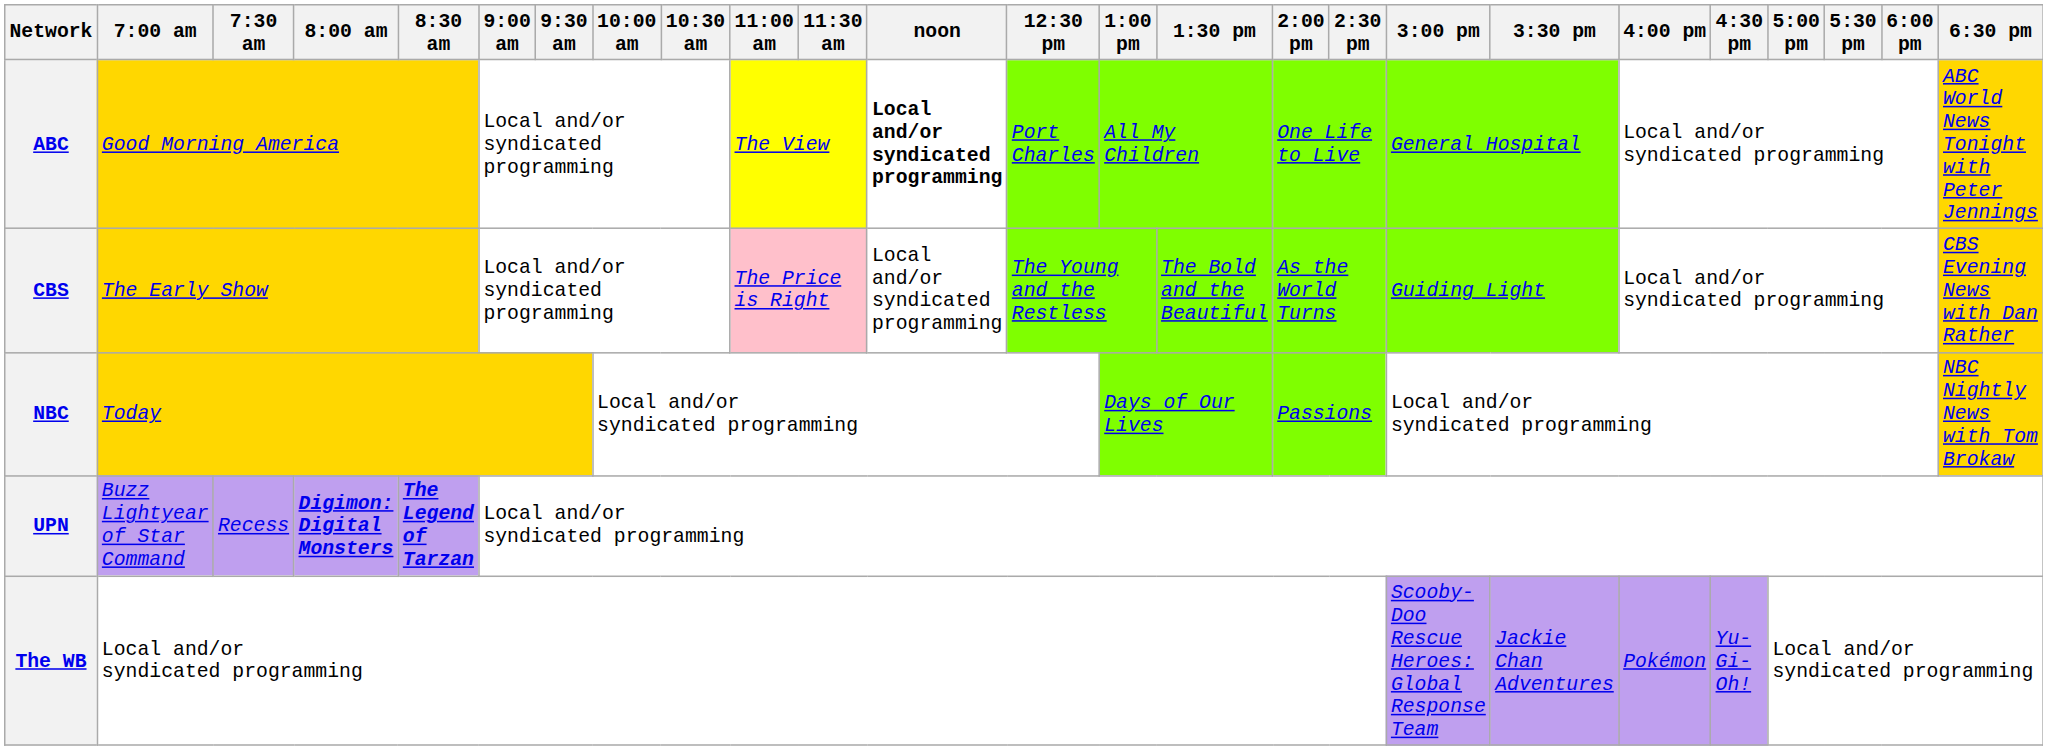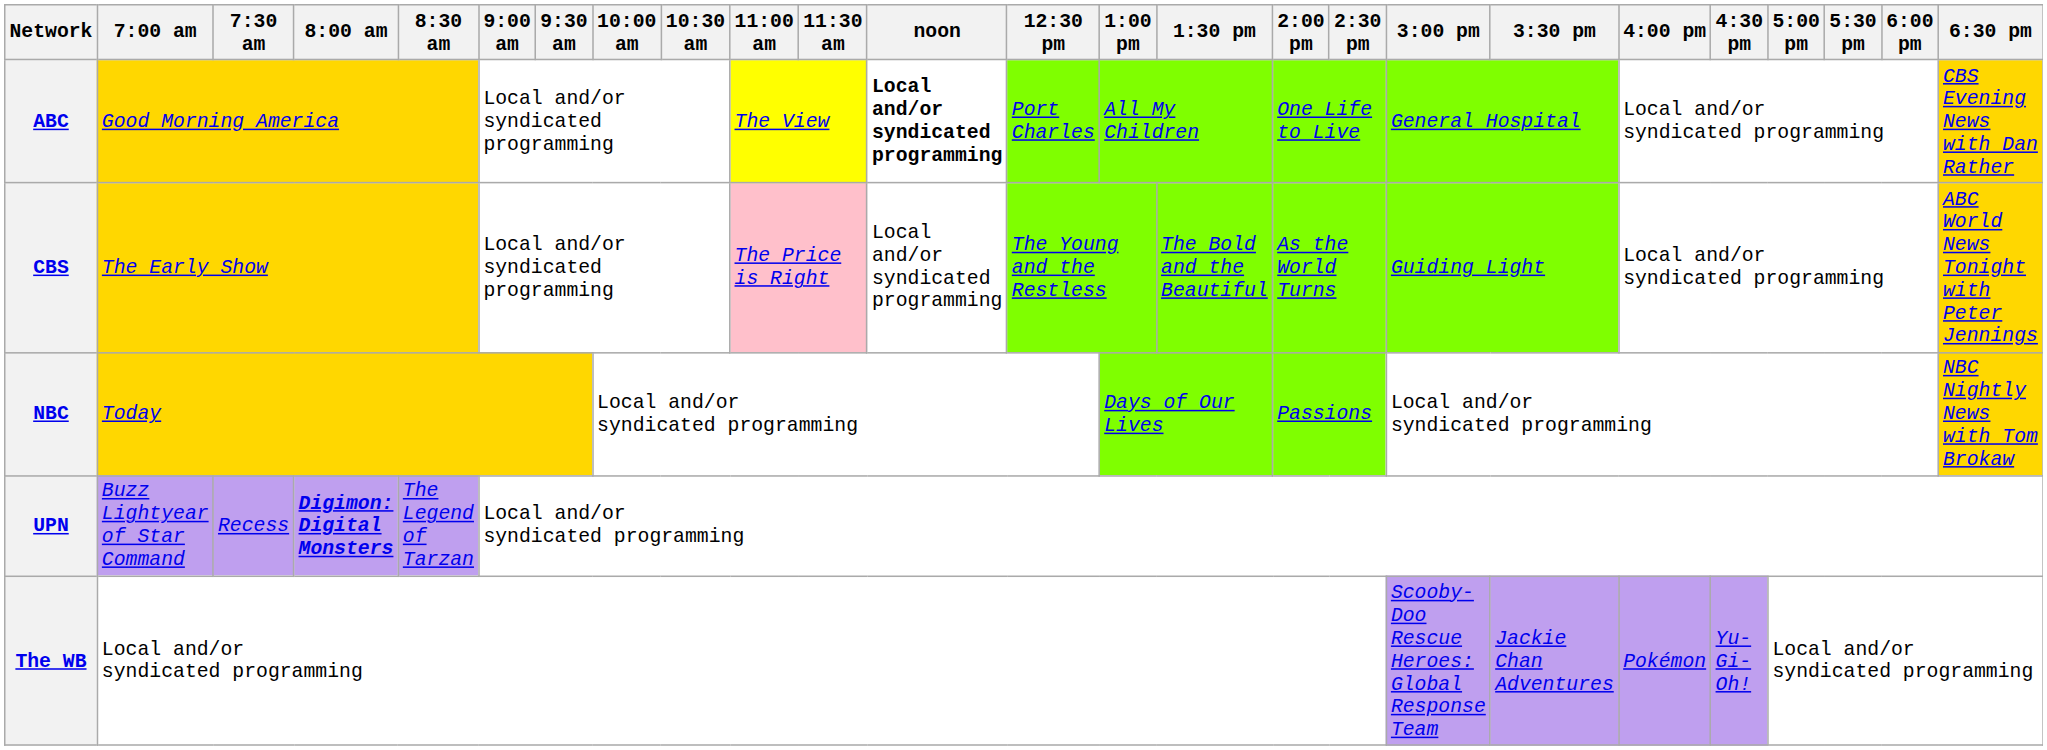ABC | 6:30 pm: ABC World News Tonight with Peter Jennings -> CBS Evening News with Dan Rather
CBS | 6:30 pm: CBS Evening News with Dan Rather -> ABC World News Tonight with Peter Jennings
UPN | 8:30 am: bold -> normal
